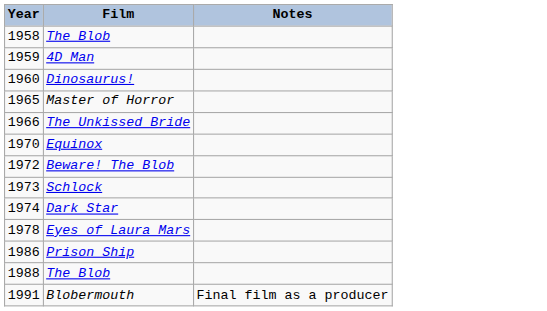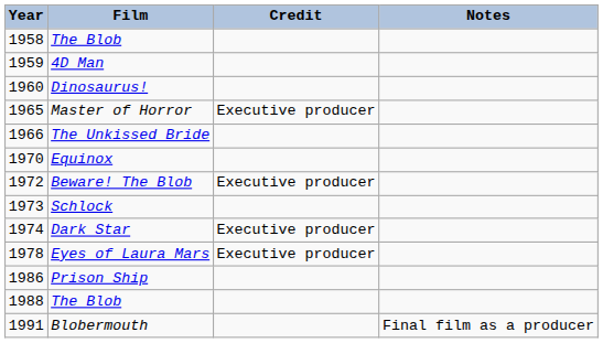+ column: Credit | Executive producer | Executive producer | Executive producer | Executive producer
